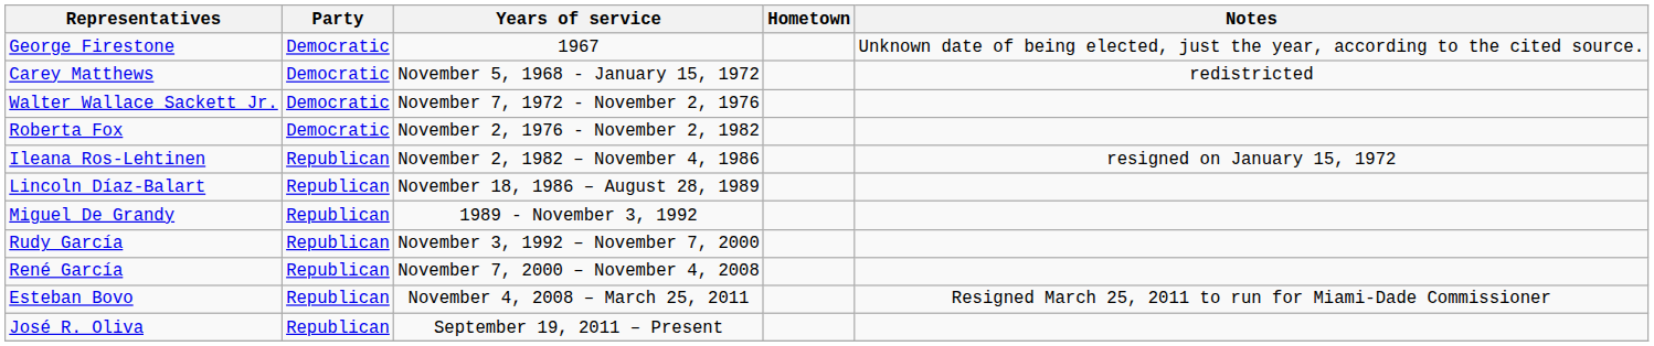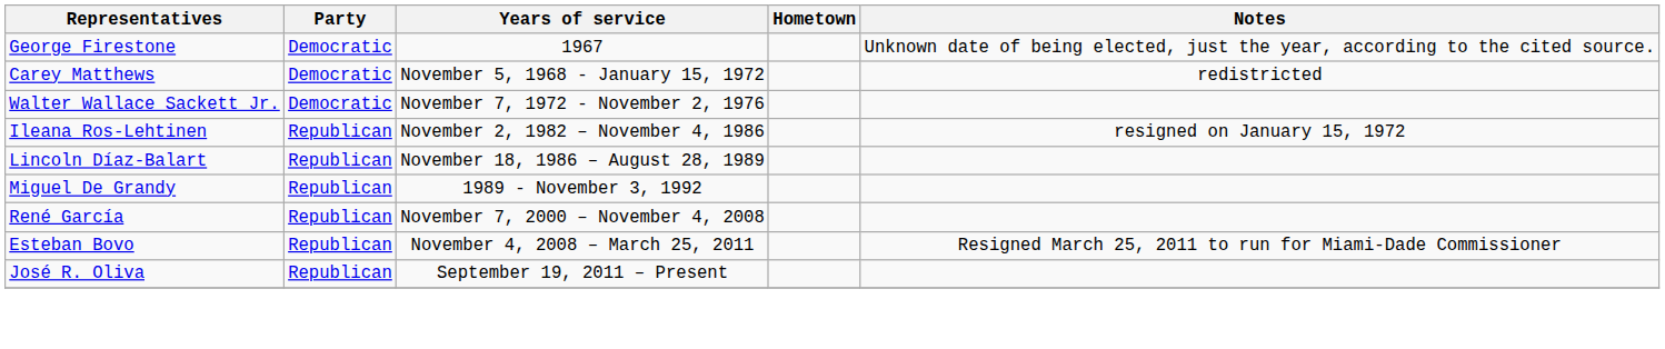- row: Roberta Fox | Democratic | November 2, 1976 - November 2, 1982
- row: Rudy García | Republican | November 3, 1992 – November 7, 2000
